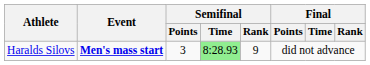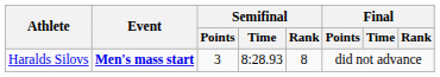Haralds Silovs | Semifinal / Time: lightgreen background -> no background
Haralds Silovs | Semifinal / Rank: 9 -> 8
